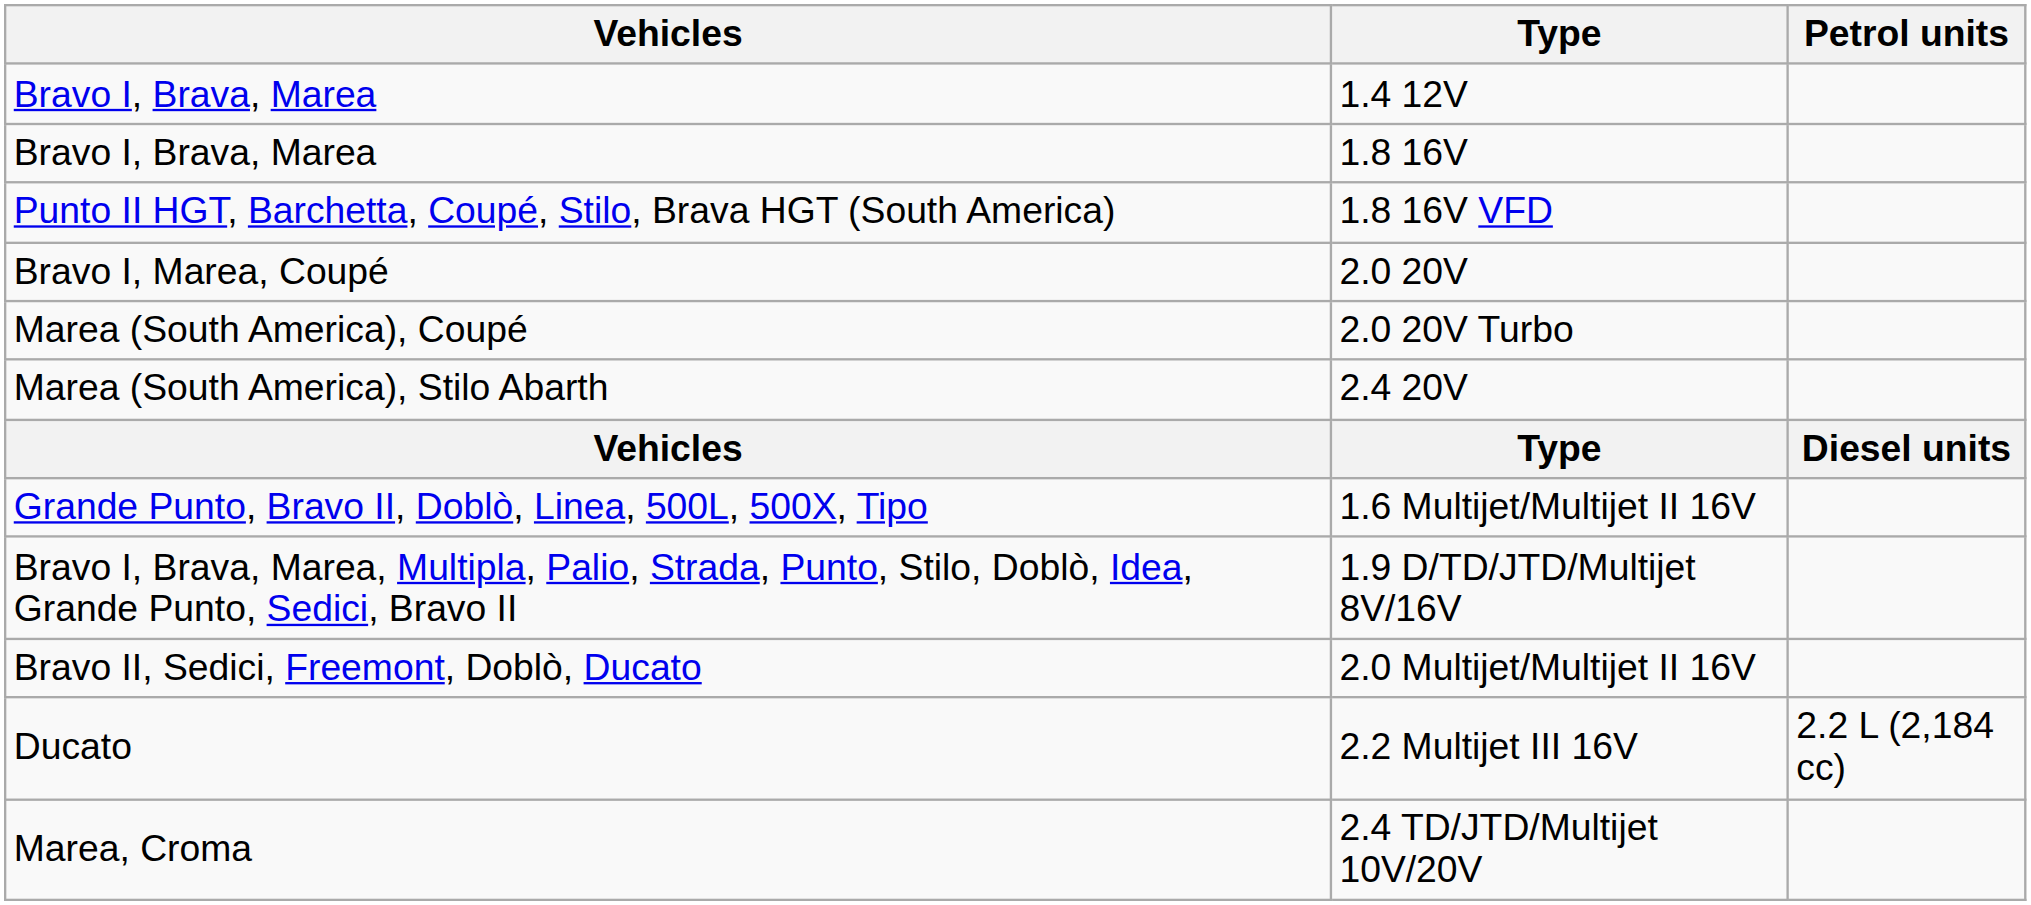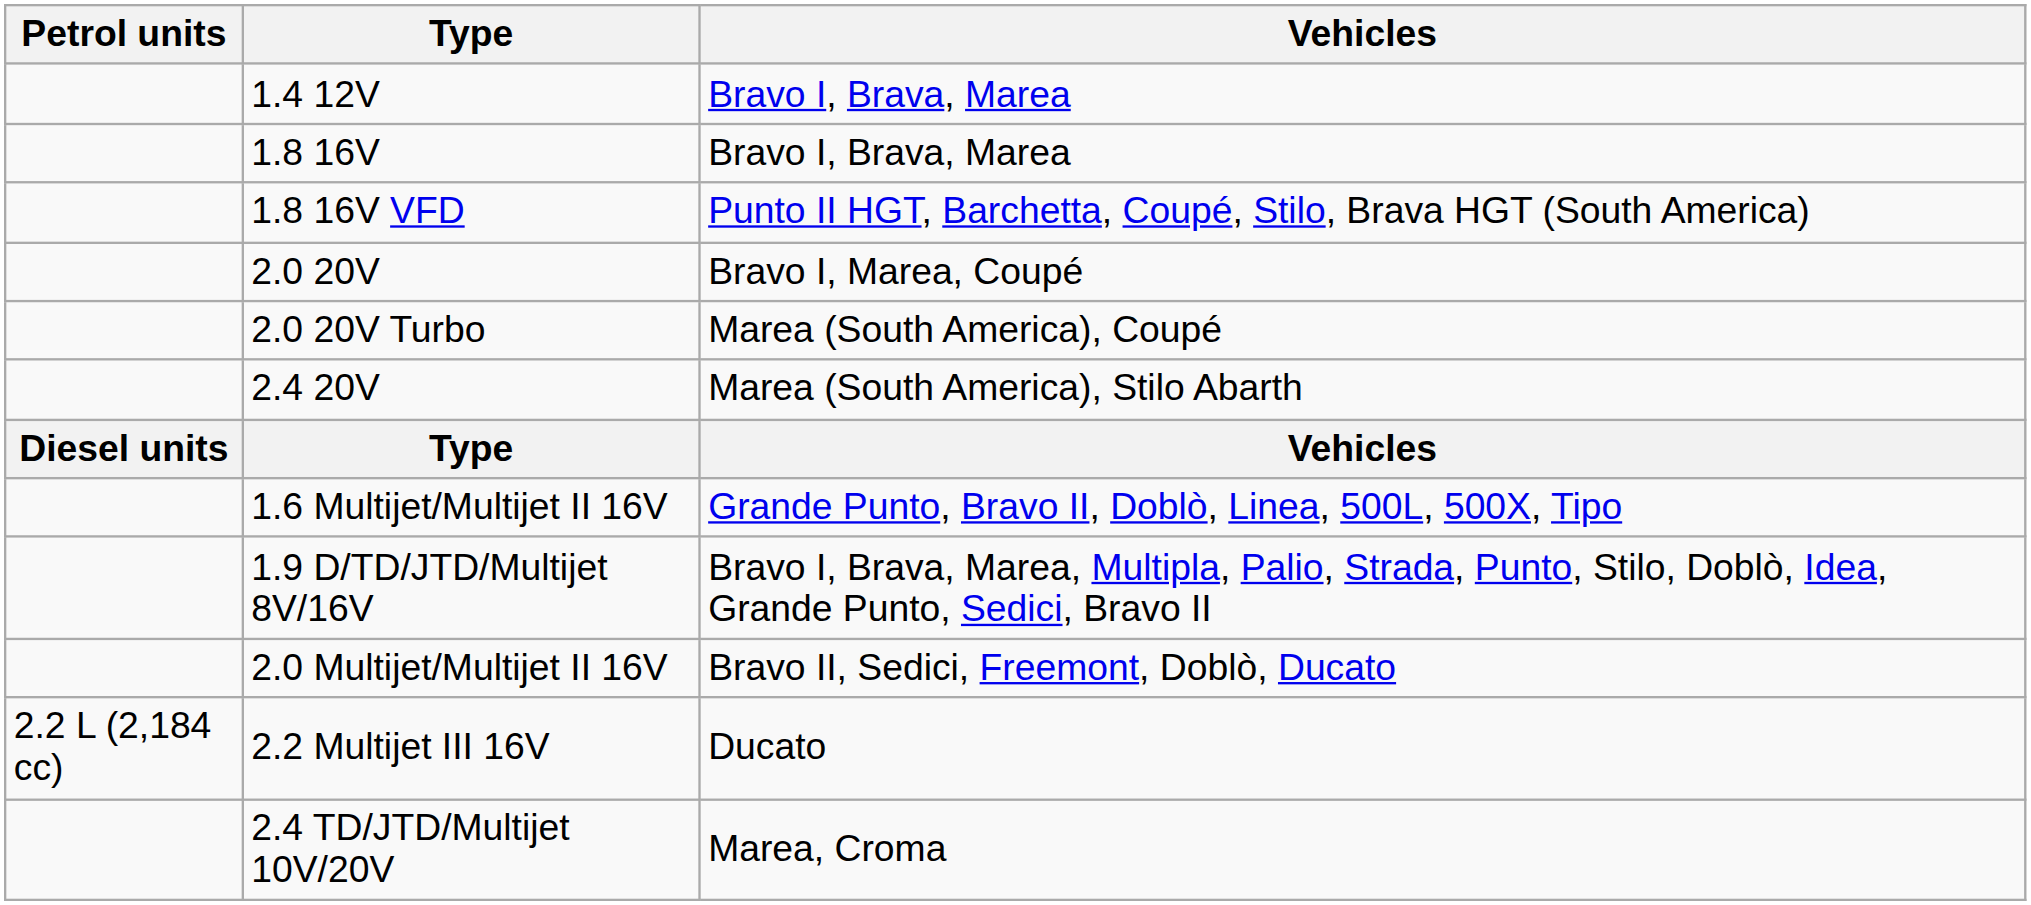columns swapped: Petrol units <-> Vehicles
